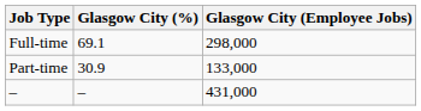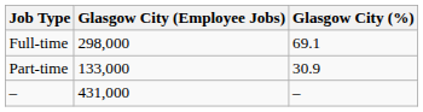columns swapped: Glasgow City (Employee Jobs) <-> Glasgow City (%)
